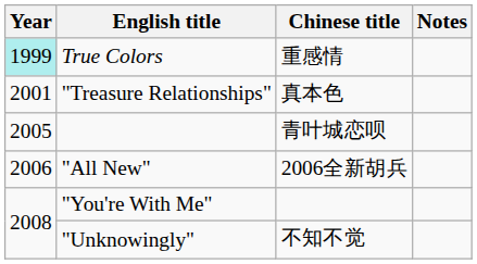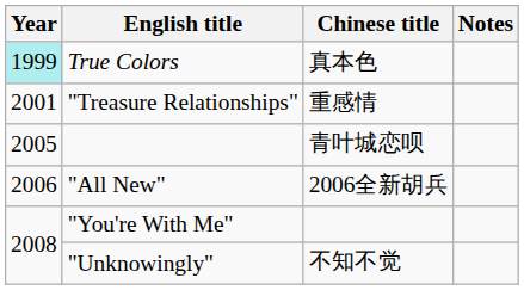True Colors | Chinese title: 重感情 -> 真本色
"Treasure Relationships" | Chinese title: 真本色 -> 重感情
